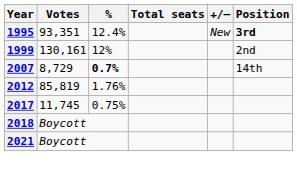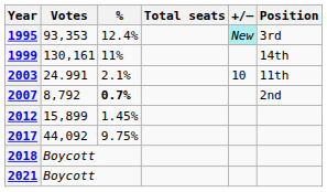1995 | Votes: 93,351 -> 93,353
1995 | +/–: no background -> paleturquoise background
1995 | Position: bold -> normal
1999 | %: 12% -> 11%
1999 | Position: 2nd -> 14th
+ row: 2003 | 24.991 | 2.1% | 10 | 11th
2007 | Votes: 8,729 -> 8,792
2007 | Position: 14th -> 2nd
2012 | Votes: 85,819 -> 15,899
2012 | %: 1.76% -> 1.45%
2017 | Votes: 11,745 -> 44,092
2017 | %: 0.75% -> 9.75%
